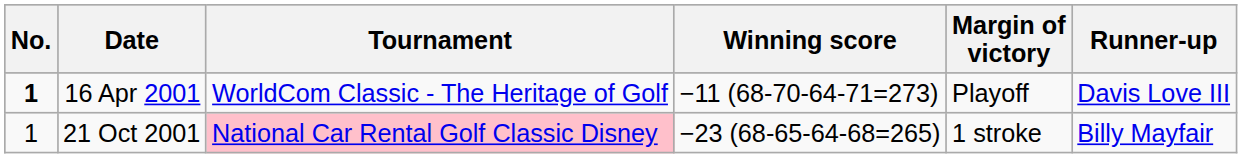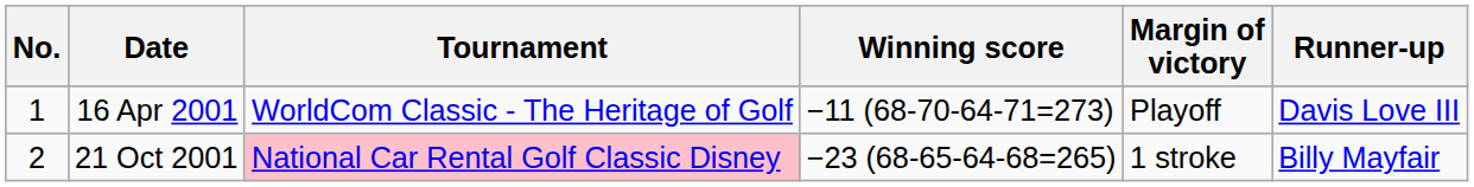16 Apr 2001 | No.: bold -> normal
21 Oct 2001 | No.: 1 -> 2
